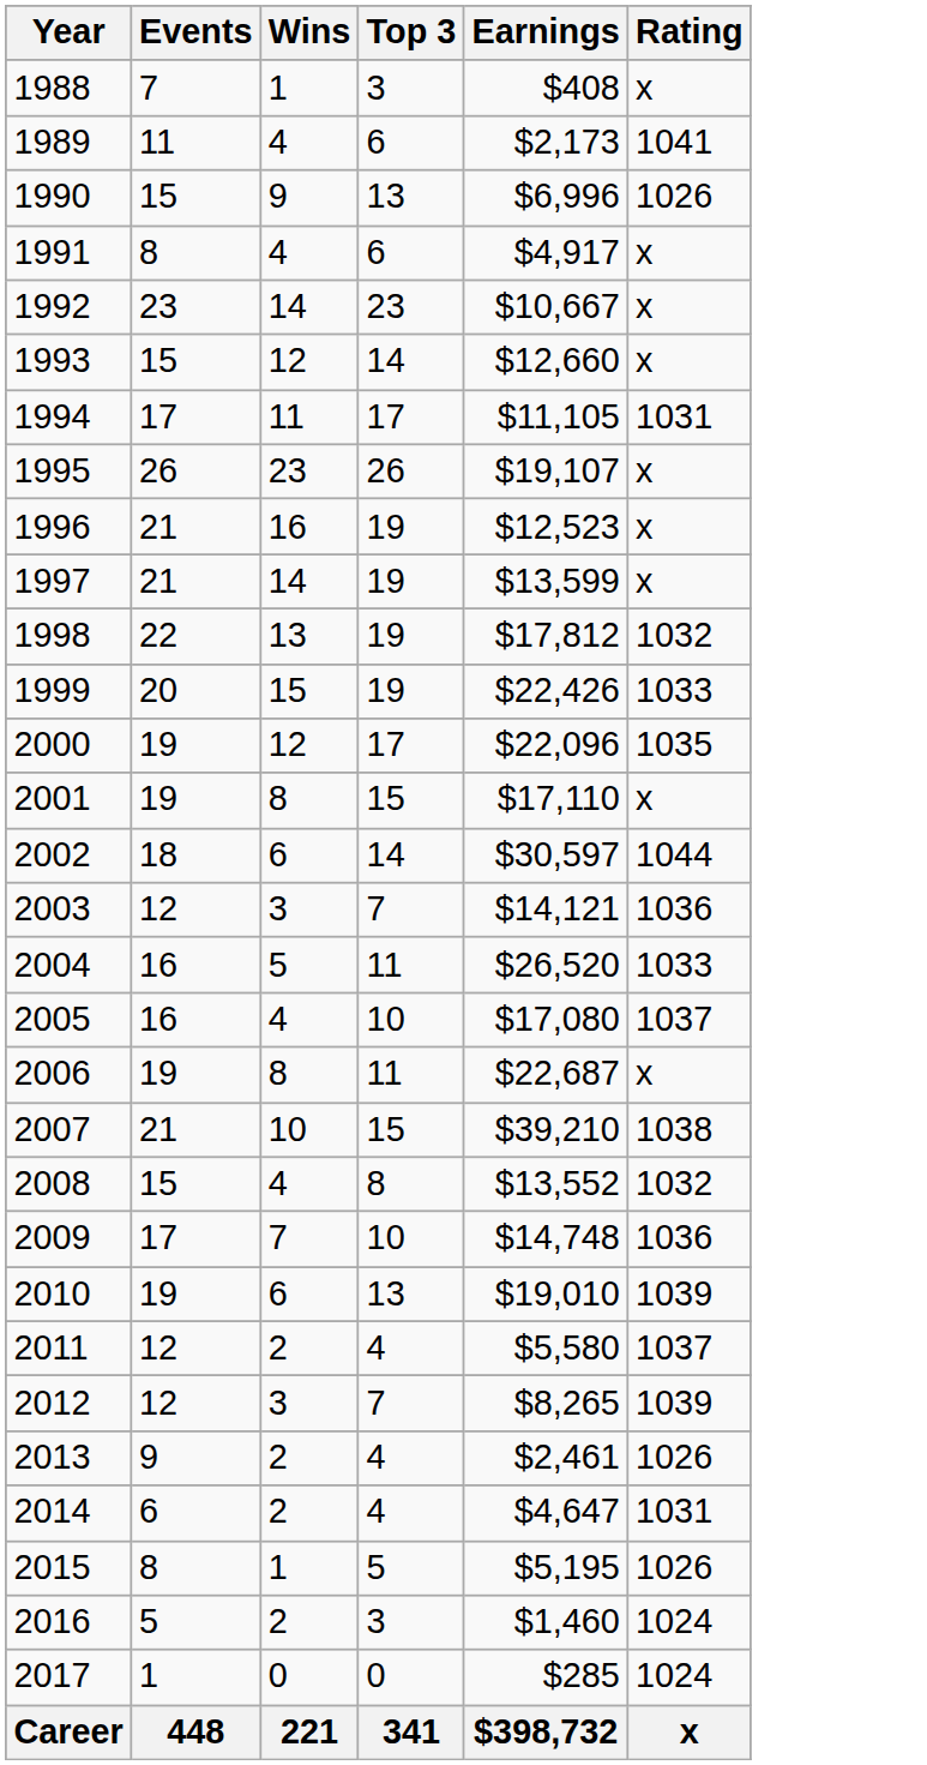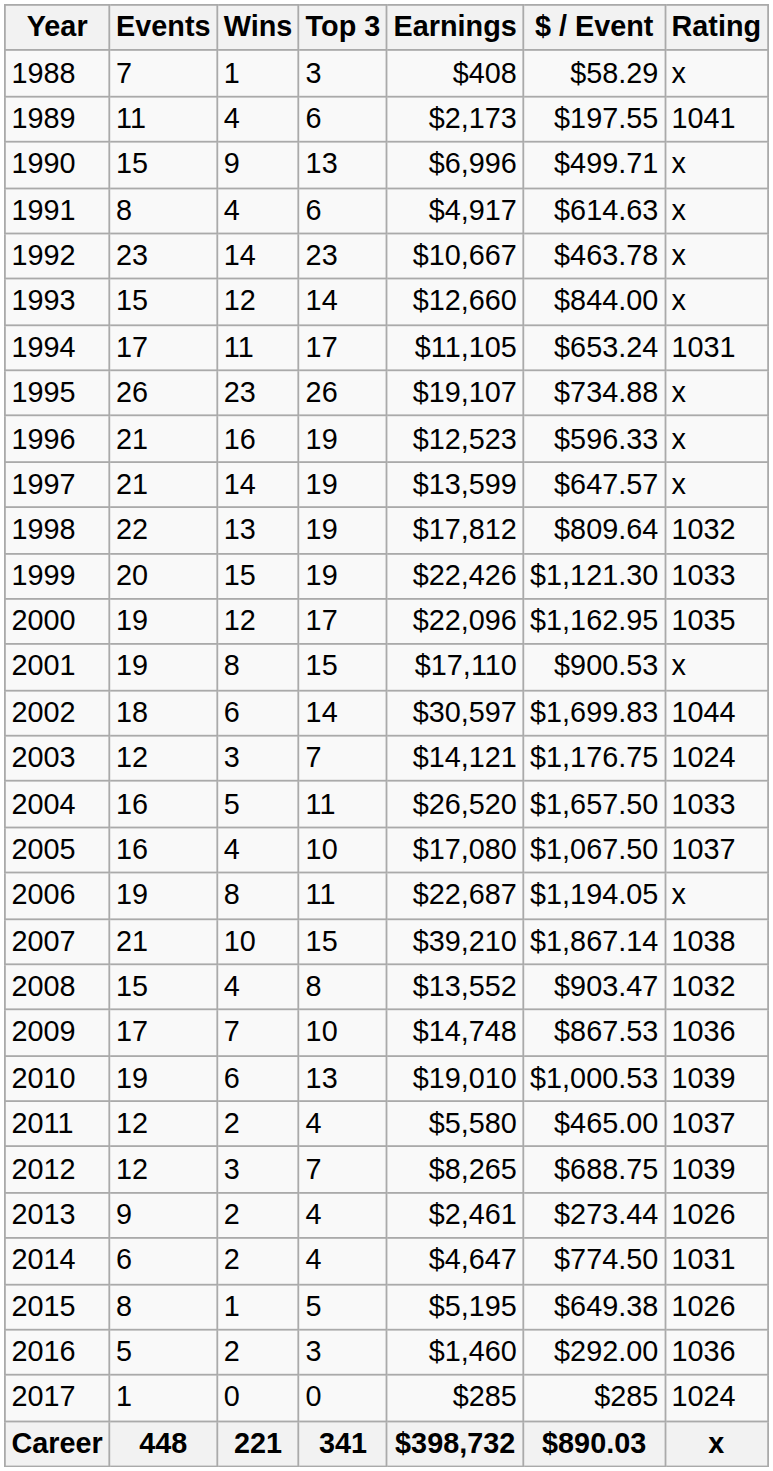+ column: $ / Event | $58.29 | $197.55 | $499.71 | $614.63 | $463.78 | $844.00 | $653.24 | $734.88 | $596.33 | $647.57 | $809.64 | $1,121.30 | $1,162.95 | $900.53 | $1,699.83 | $1,176.75 | $1,657.50 | $1,067.50 | $1,194.05 | $1,867.14 | $903.47 | $867.53 | $1,000.53 | $465.00 | $688.75 | $273.44 | $774.50 | $649.38 | $292.00 | $285 | $890.03
1990 | Rating: 1026 -> x
2003 | Rating: 1036 -> 1024
2016 | Rating: 1024 -> 1036
